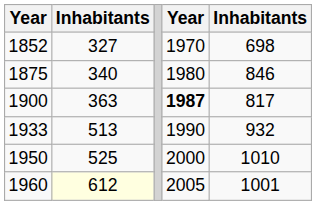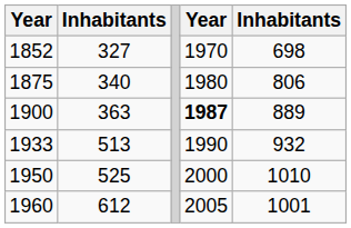1875 | column 5: 846 -> 806
1900 | column 5: 817 -> 889
1960 | column 2: lightyellow background -> no background
